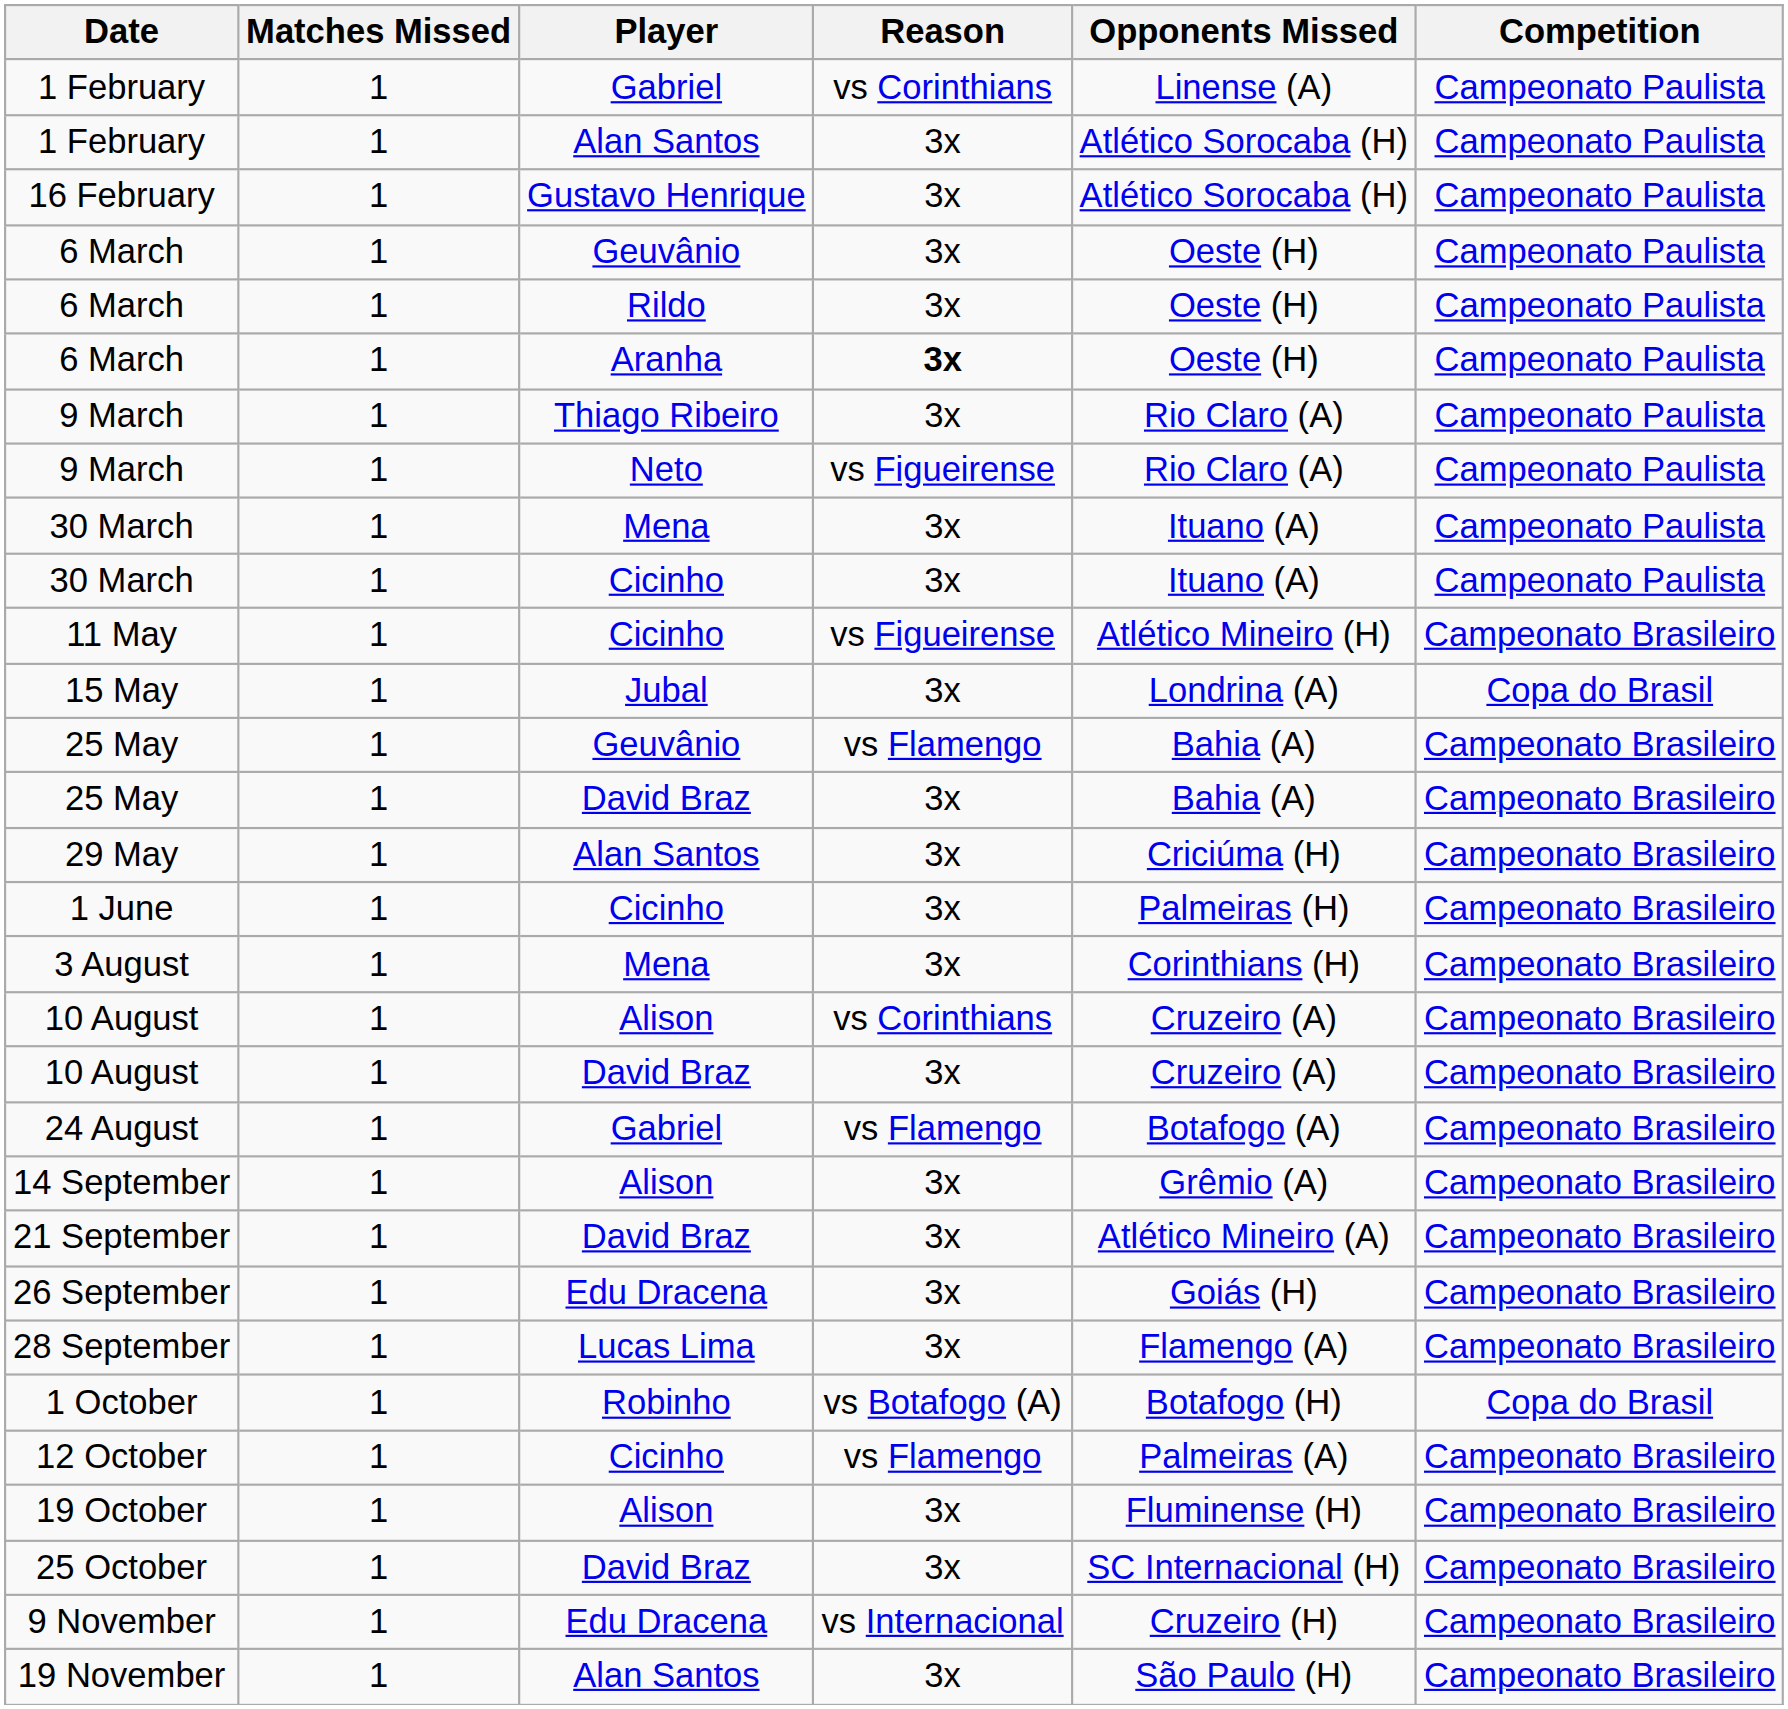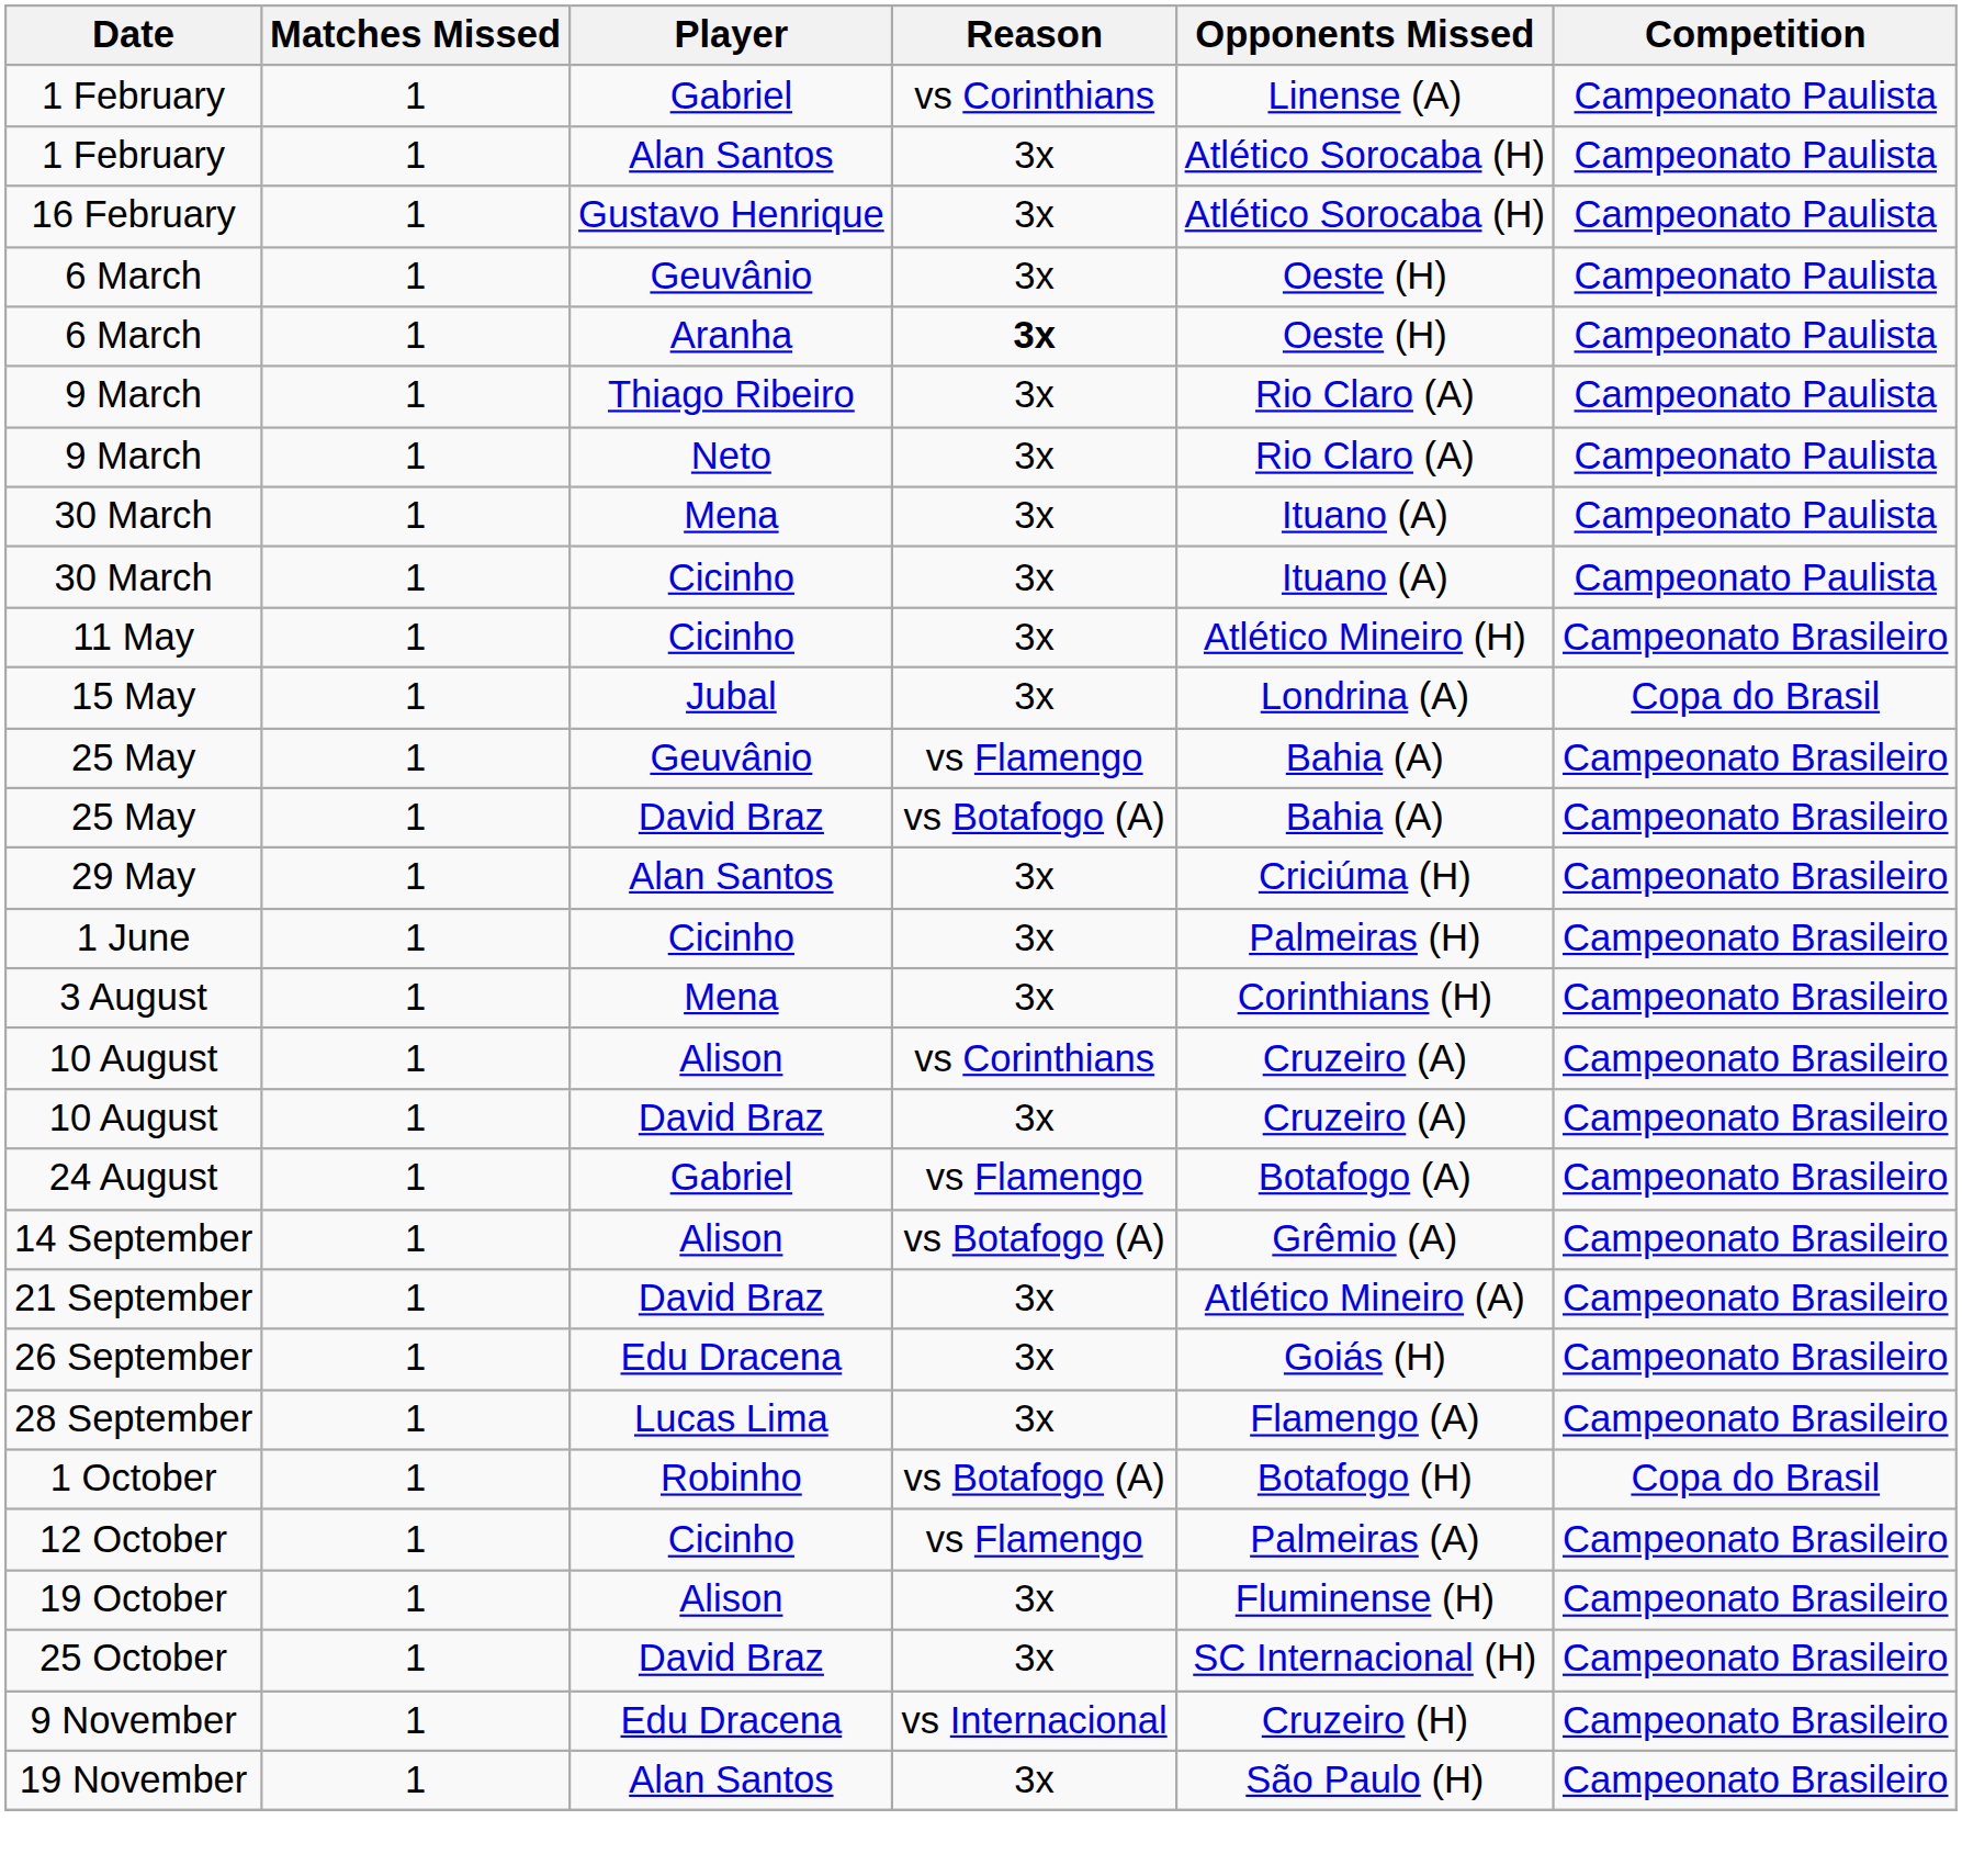- row: 6 March | 1 | Rildo | 3x | Oeste (H) | Campeonato Paulista
9 March / Neto | Reason: vs Figueirense -> 3x
11 May | Reason: vs Figueirense -> 3x
25 May / David Braz | Reason: 3x -> vs Botafogo (A)
14 September | Reason: 3x -> vs Botafogo (A)
